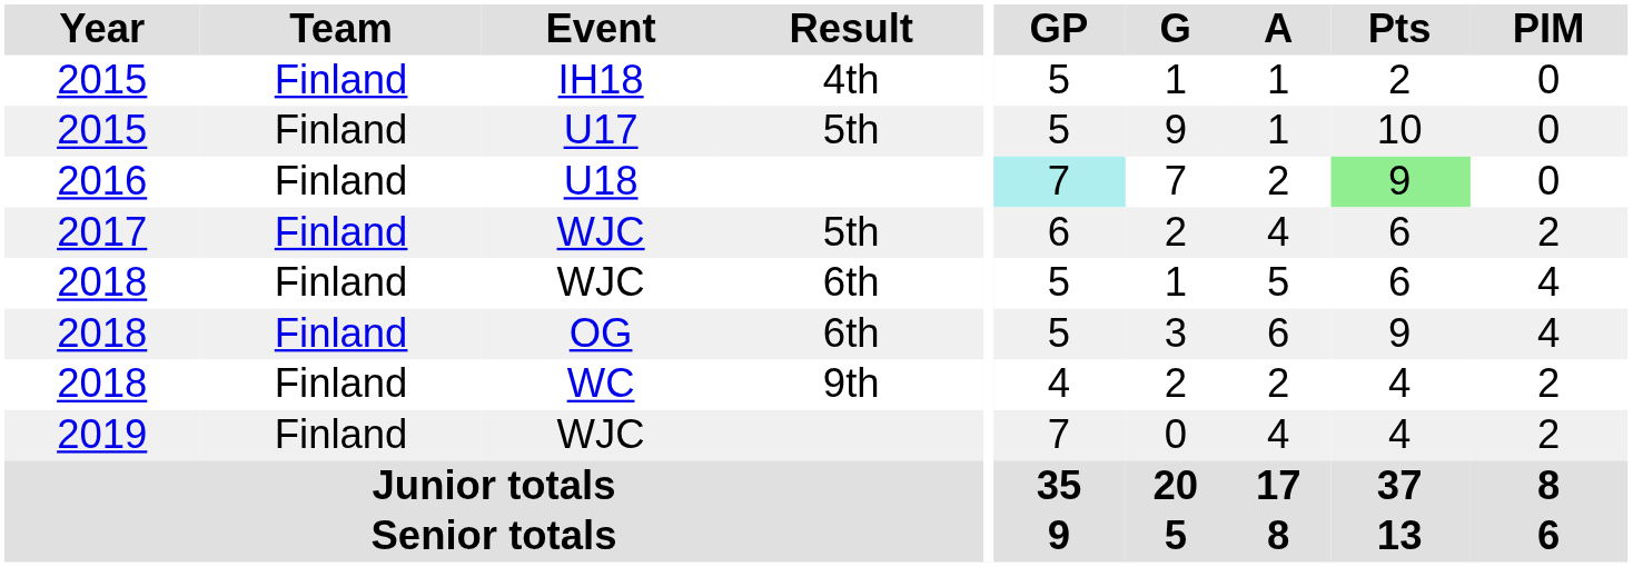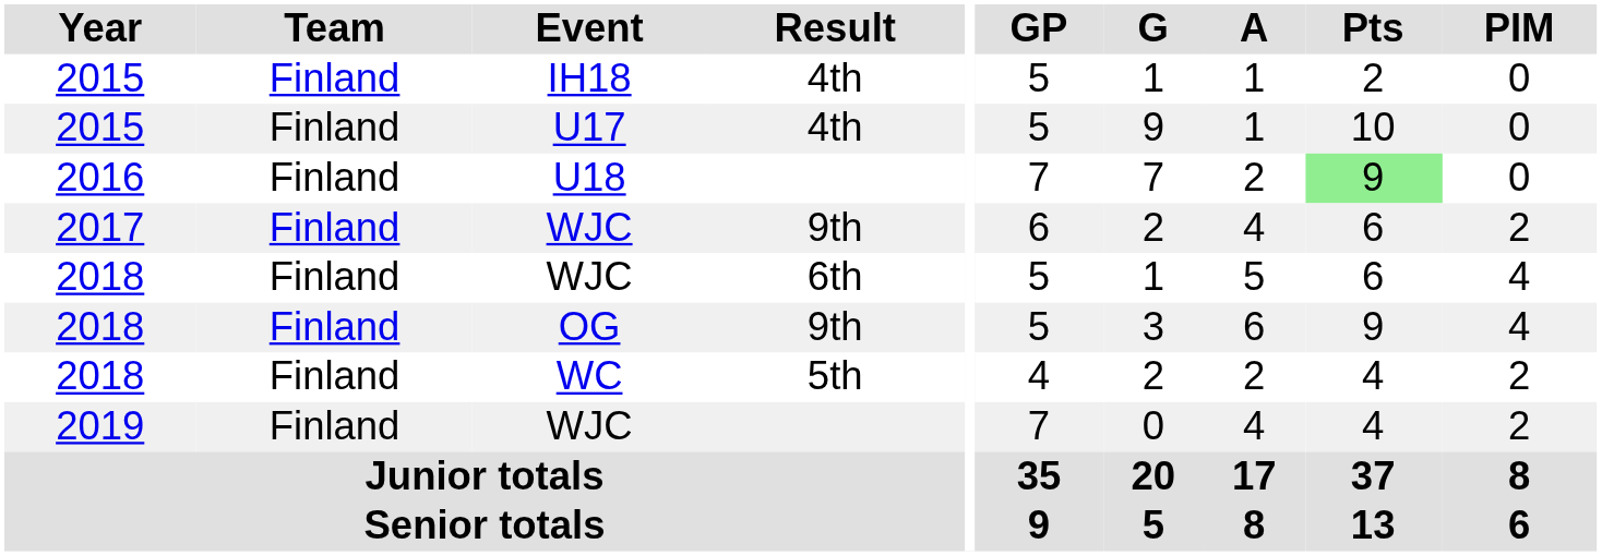U17 | Result: 5th -> 4th
U18 | GP: paleturquoise background -> no background
2017 / WJC | Result: 5th -> 9th
OG | Result: 6th -> 9th
WC | Result: 9th -> 5th
